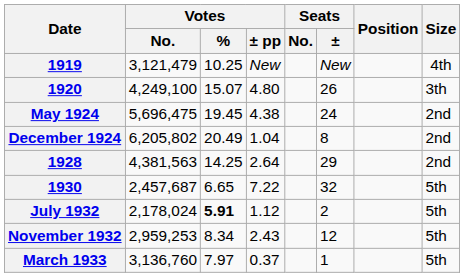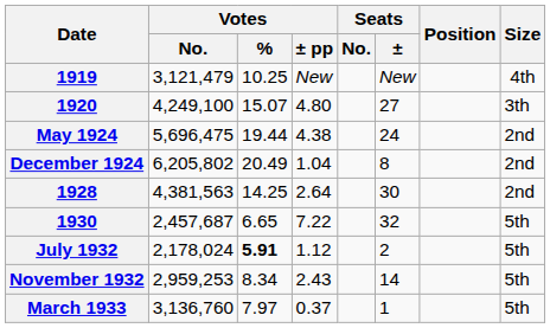1920 | Seats / ±: 26 -> 27
May 1924 | Votes / %: 19.45 -> 19.44
1928 | Seats / ±: 29 -> 30
November 1932 | Seats / ±: 12 -> 14
